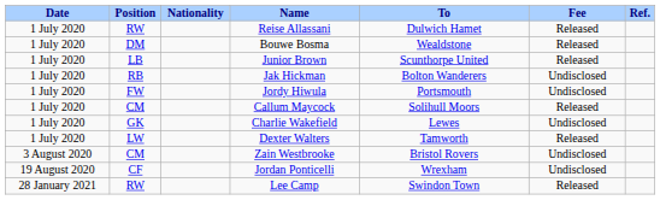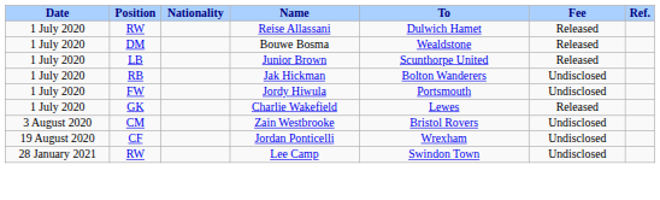- row: 1 July 2020 | CM | Callum Maycock | Solihull Moors | Released
Charlie Wakefield | Fee: Undisclosed -> Released
- row: 1 July 2020 | LW | Dexter Walters | Tamworth | Released
Lee Camp | Fee: Released -> Undisclosed
